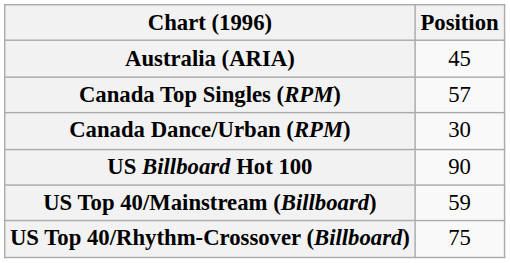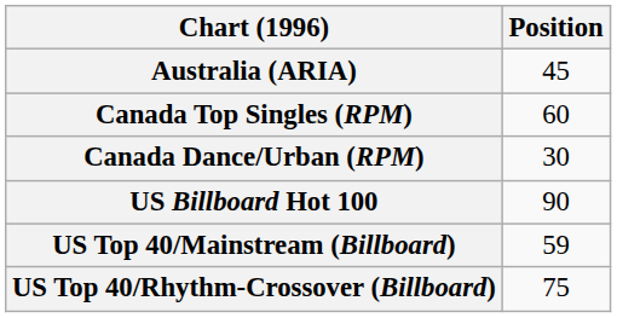Canada Top Singles (RPM) | Position: 57 -> 60
